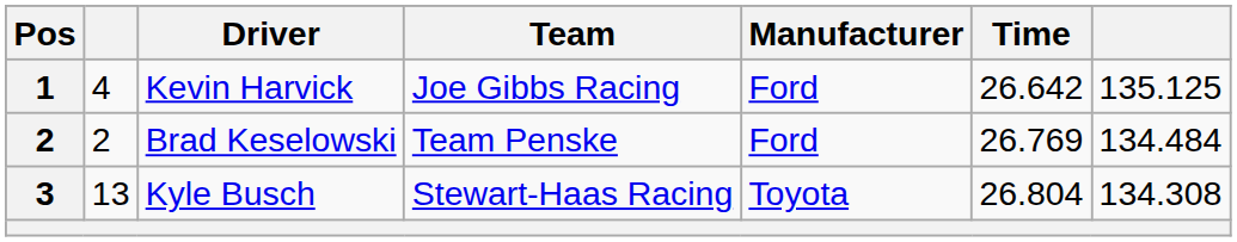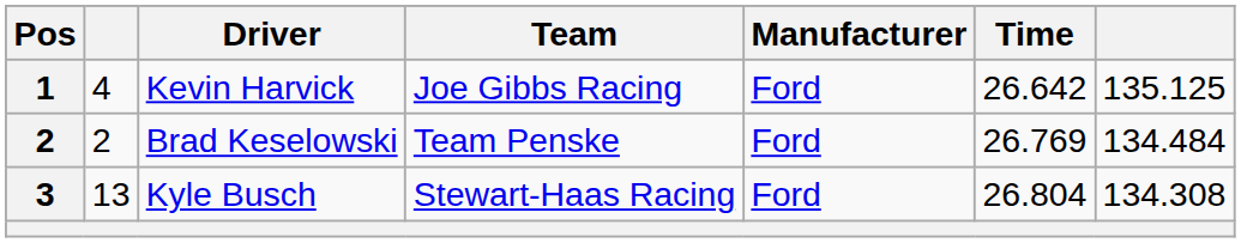Kyle Busch | Manufacturer: Toyota -> Ford
